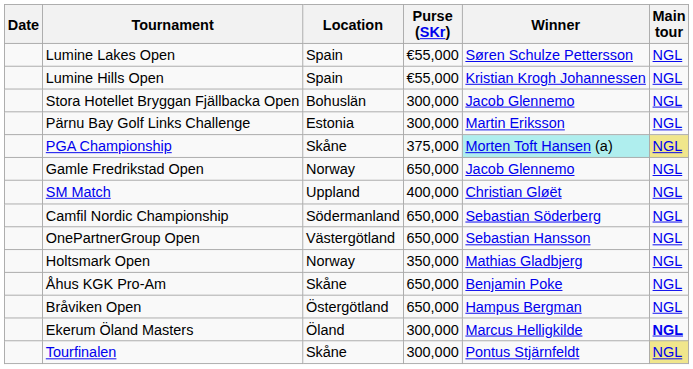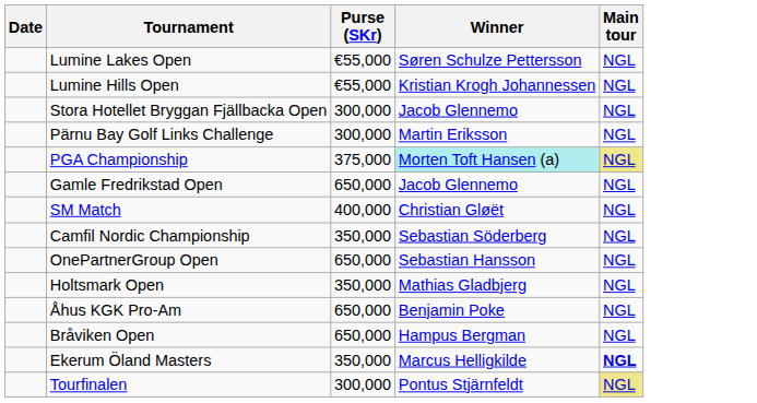- column: Location | Spain | Spain | Bohuslän | Estonia | Skåne | Norway | Uppland | Södermanland | Västergötland | Norway | Skåne | Östergötland | Öland | Skåne
Camfil Nordic Championship | Purse (SKr): 650,000 -> 350,000
Ekerum Öland Masters | Purse (SKr): 300,000 -> 350,000
